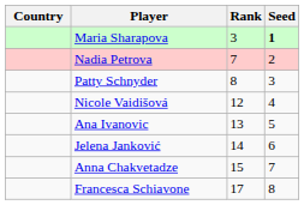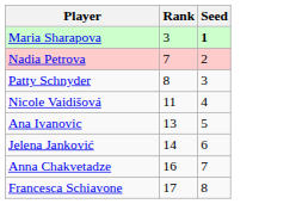- column: Country
Nicole Vaidišová | Rank: 12 -> 11
Anna Chakvetadze | Rank: 15 -> 16
